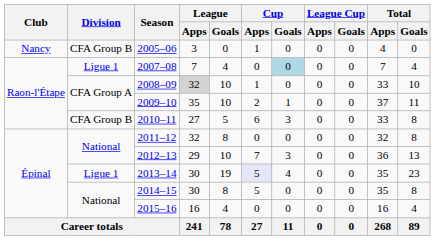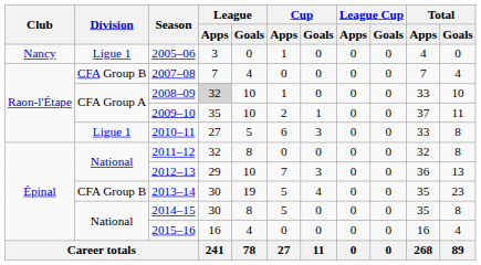2005–06 | Division: CFA Group B -> Ligue 1
2007–08 | Division: Ligue 1 -> CFA Group B
2007–08 | Cup / Goals: lightblue background -> no background
2010–11 | Division: CFA Group B -> Ligue 1
2013–14 | Division: Ligue 1 -> CFA Group B
2013–14 | Cup / Apps: lavender background -> no background
